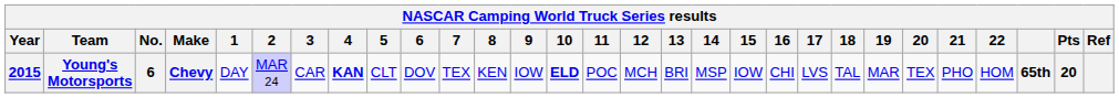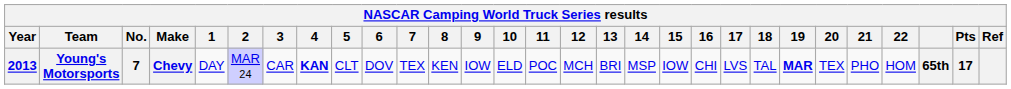Young's Motorsports | Year: 2015 -> 2013
Young's Motorsports | No.: 6 -> 7
Young's Motorsports | 10: bold -> normal
Young's Motorsports | 19: normal -> bold
Young's Motorsports | Pts: 20 -> 17
